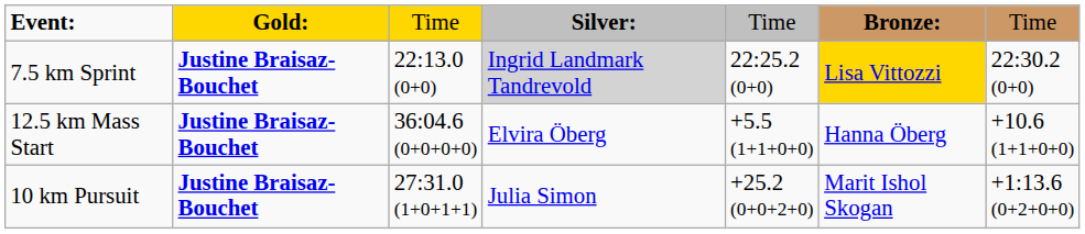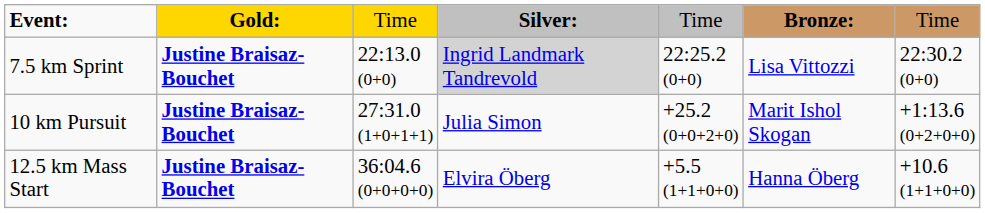7.5 km Sprint | column 6: gold background -> no background
rows swapped: 10 km Pursuit <-> 12.5 km Mass Start
